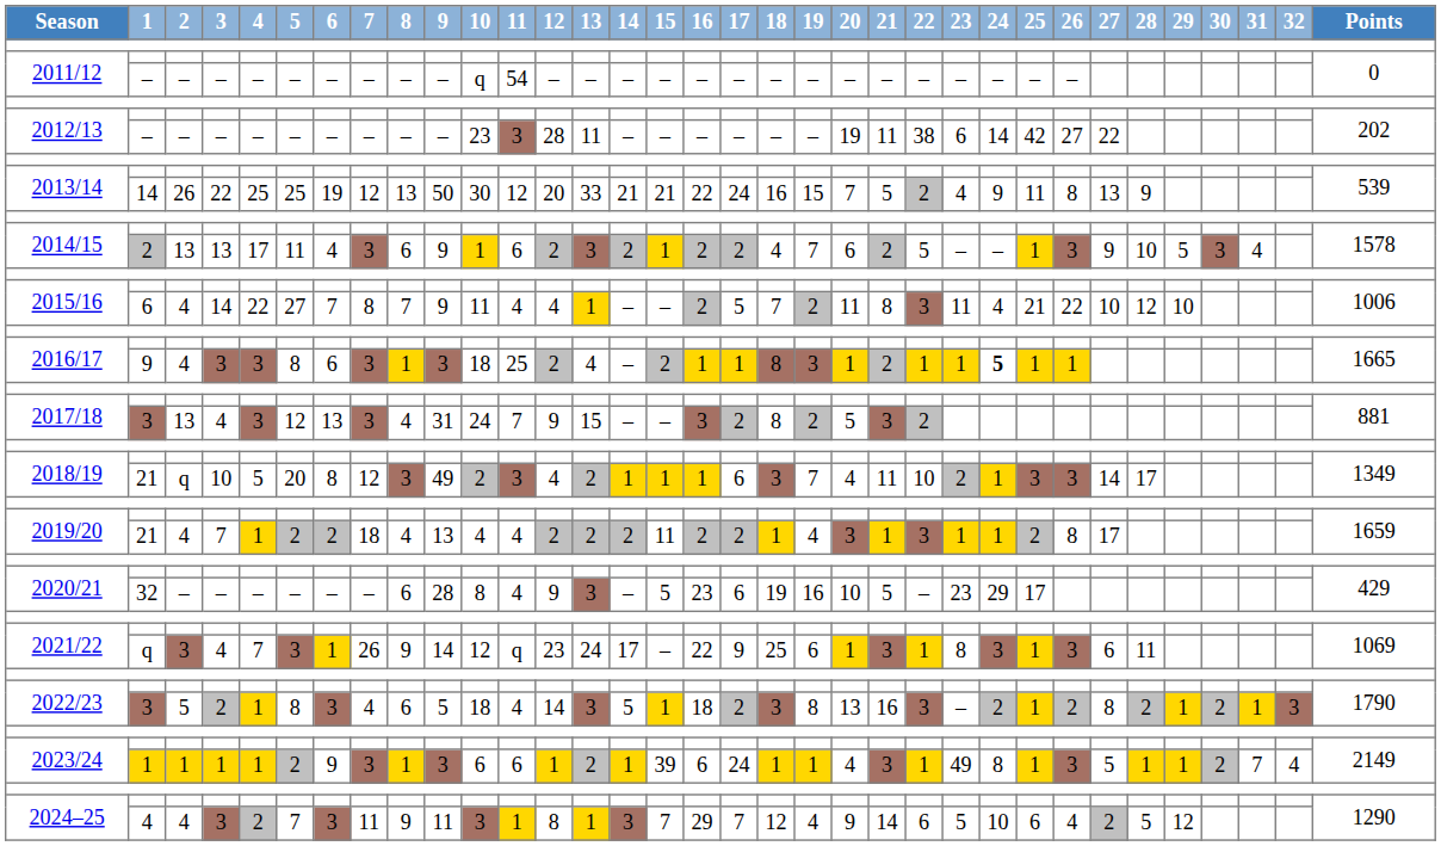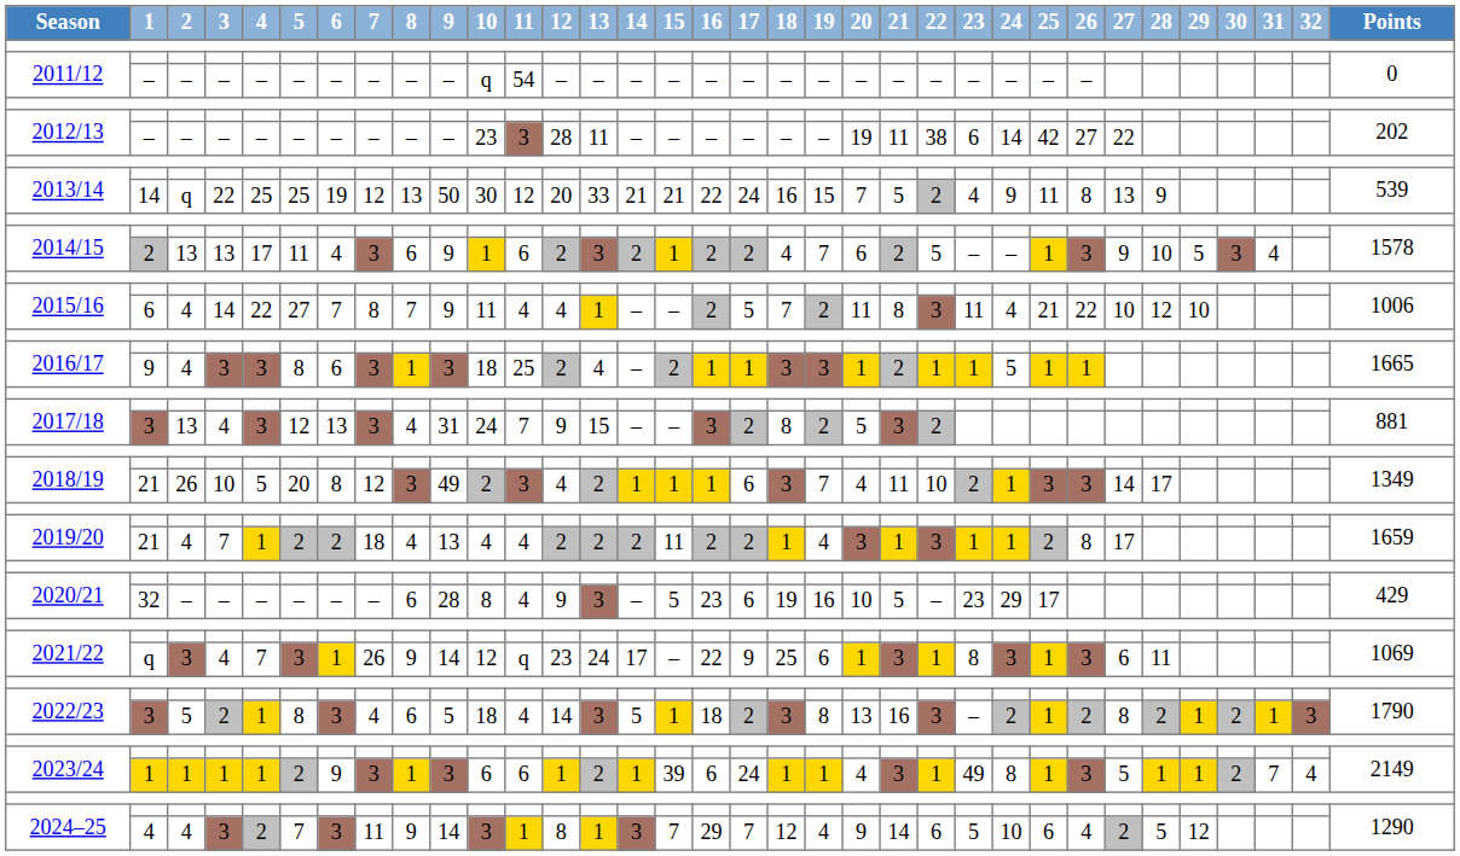2013/14 / 14 | 2: 26 -> q
2016/17 / 9 | 18: 8 -> 3
2016/17 / 9 | 24: bold -> normal
2018/19 / 21 | 2: q -> 26
2024–25 / 4 | 9: 11 -> 14
